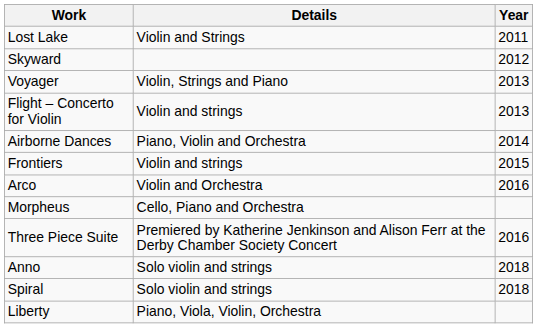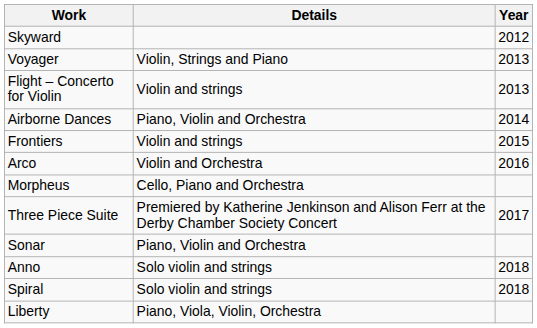- row: Lost Lake | Violin and Strings | 2011
Three Piece Suite | Year: 2016 -> 2017
+ row: Sonar | Piano, Violin and Orchestra
